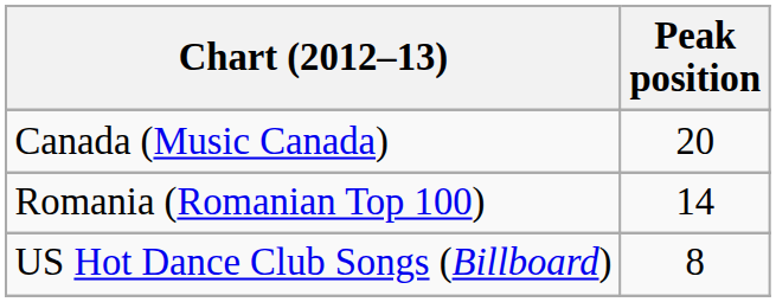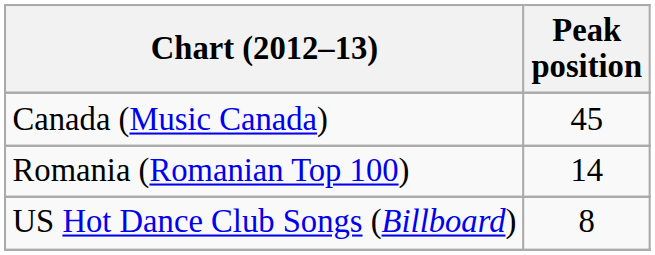Canada (Music Canada) | Peak position: 20 -> 45
